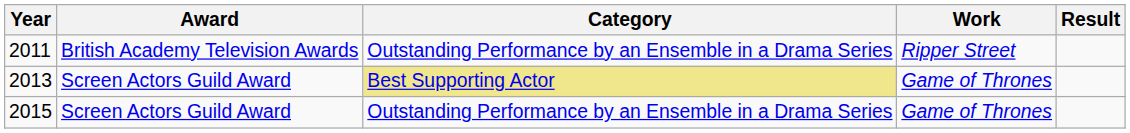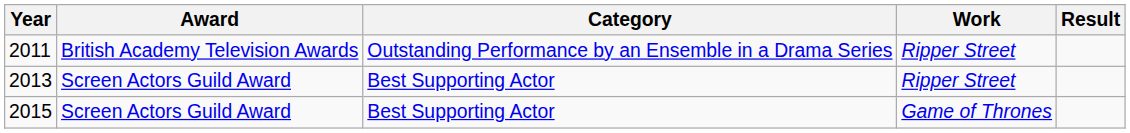2013 | Category: khaki background -> no background
2013 | Work: Game of Thrones -> Ripper Street
2015 | Category: Outstanding Performance by an Ensemble in a Drama Series -> Best Supporting Actor
